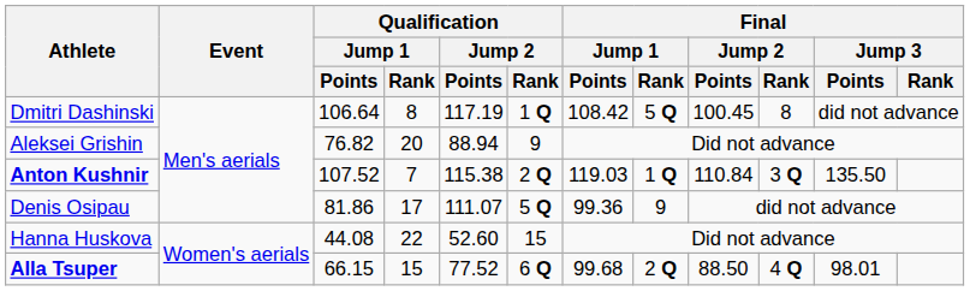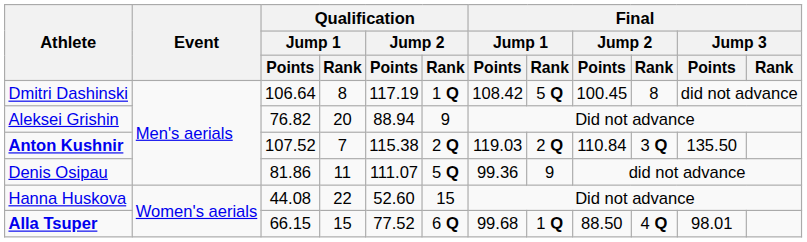Anton Kushnir | Final / Jump 1 / Rank: 1 Q -> 2 Q
Denis Osipau | Qualification / Jump 1 / Rank: 17 -> 11
Alla Tsuper | Final / Jump 1 / Rank: 2 Q -> 1 Q
